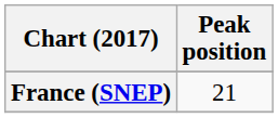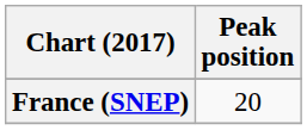France (SNEP) | Peak position: 21 -> 20
